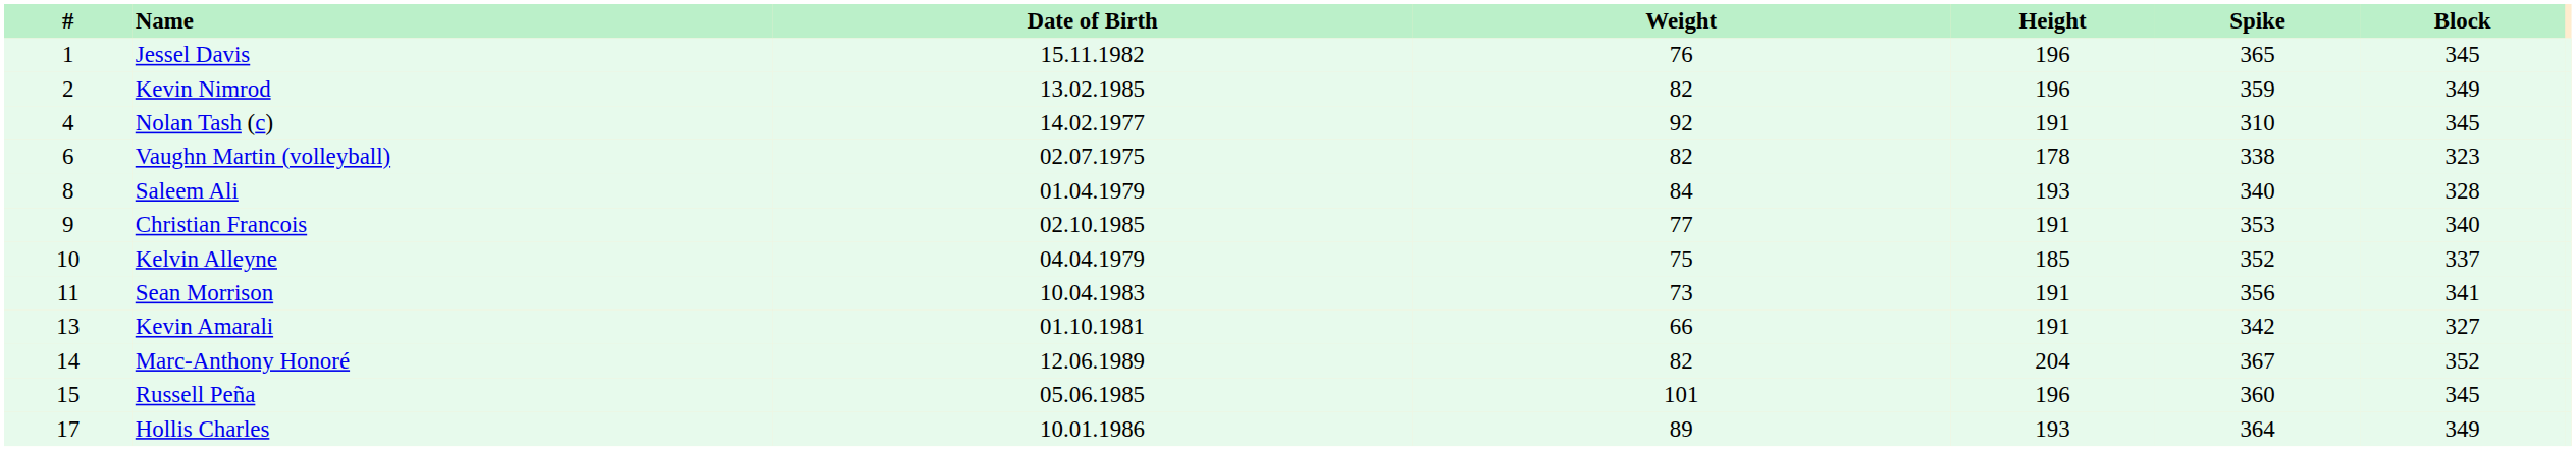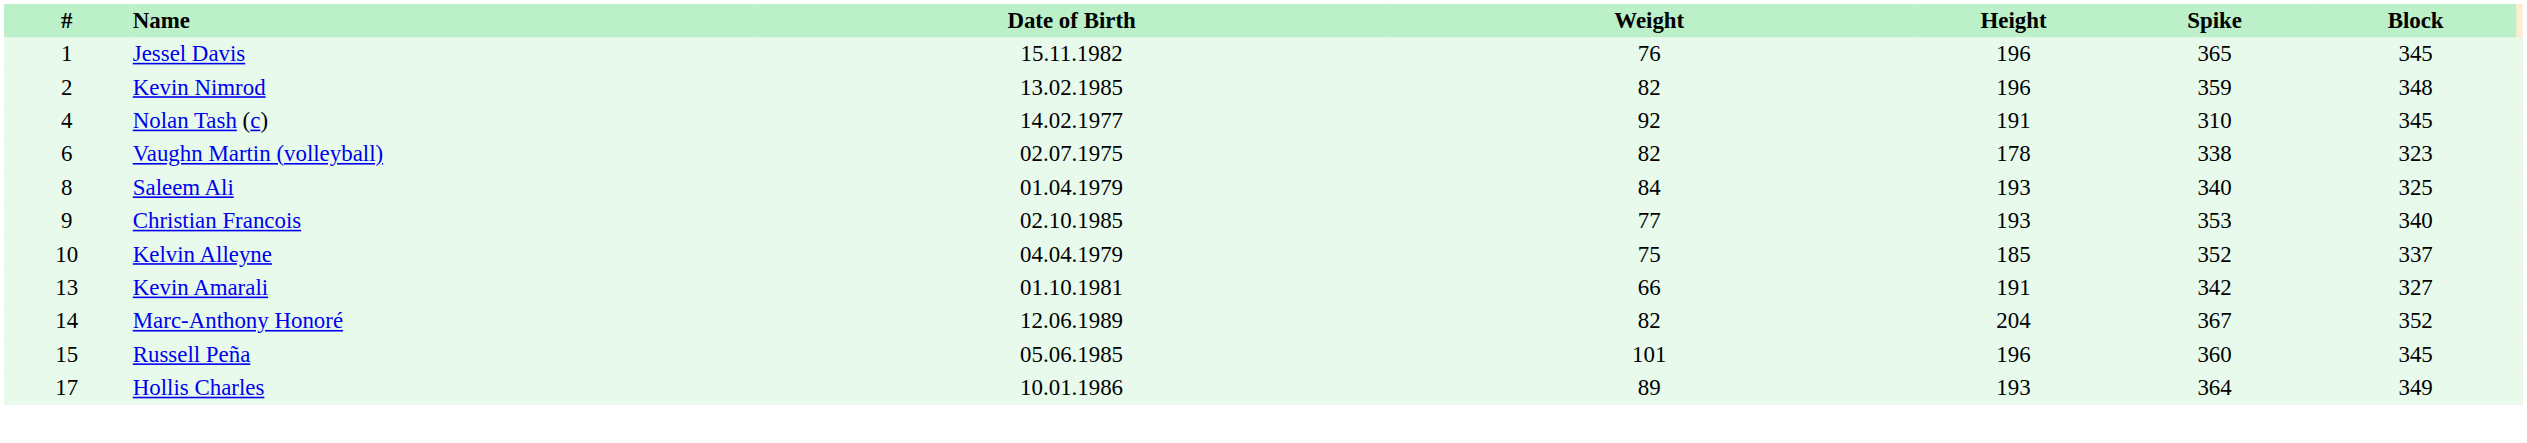Kevin Nimrod | Block: 349 -> 348
Saleem Ali | Block: 328 -> 325
Christian Francois | Height: 191 -> 193
- row: 11 | Sean Morrison | 10.04.1983 | 73 | 191 | 356 | 341
